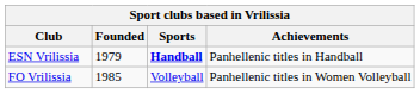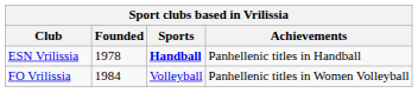ESN Vrilissia | Founded: 1979 -> 1978
FO Vrilissia | Founded: 1985 -> 1984
